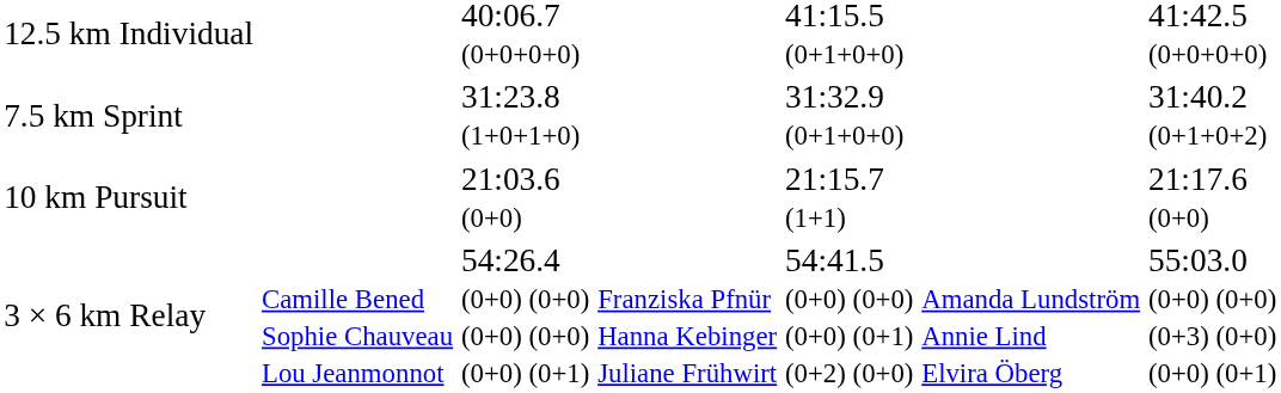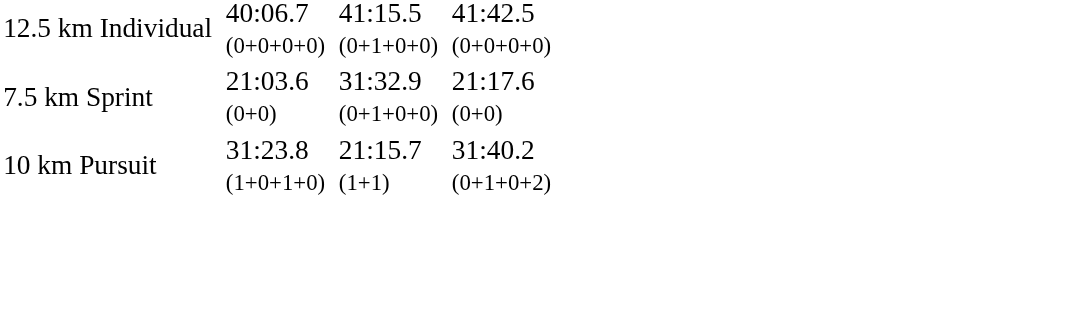7.5 km Sprint | column 3: 31:23.8 (1+0+1+0) -> 21:03.6 (0+0)
7.5 km Sprint | column 7: 31:40.2 (0+1+0+2) -> 21:17.6 (0+0)
10 km Pursuit | column 3: 21:03.6 (0+0) -> 31:23.8 (1+0+1+0)
10 km Pursuit | column 7: 21:17.6 (0+0) -> 31:40.2 (0+1+0+2)
- row: 3 × 6 km Relay | Camille Bened Sophie Chauveau Lou Jeanmonnot | 54:26.4 (0+0) (0+0) (0+0) (0+0) (0+0) (0+1) | Franziska Pfnür Hanna Kebinger Juliane Frühwirt | 54:41.5 (0+0) (0+0) (0+0) (0+1) (0+2) (0+0) | Amanda Lundström Annie Lind Elvira Öberg | 55:03.0 (0+0) (0+0) (0+3) (0+0) (0+0) (0+1)
